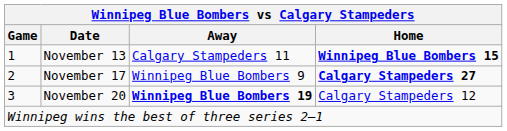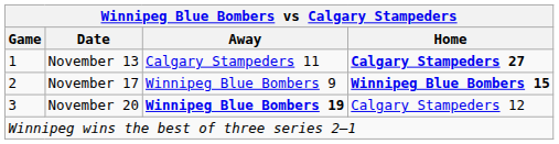November 13 | Home: Winnipeg Blue Bombers 15 -> Calgary Stampeders 27
November 17 | Home: Calgary Stampeders 27 -> Winnipeg Blue Bombers 15
